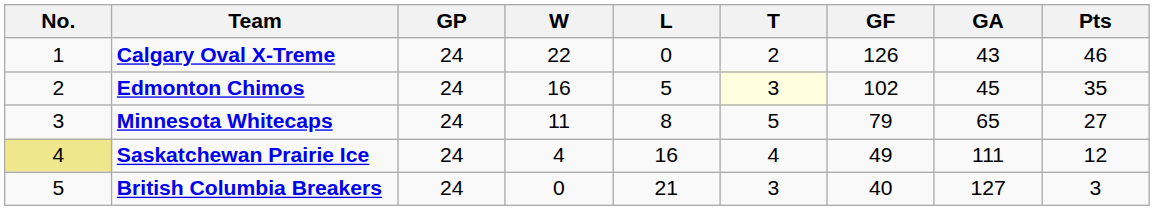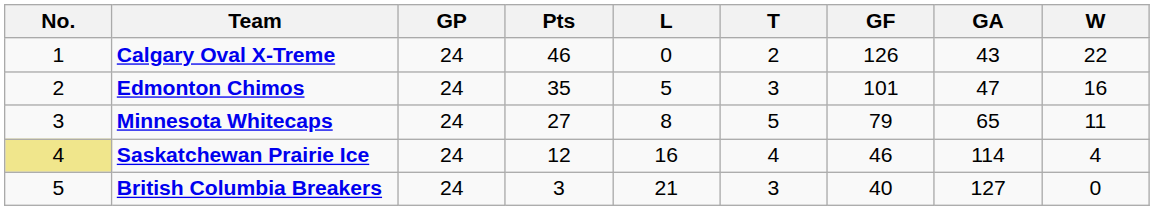columns swapped: W <-> Pts
Edmonton Chimos | T: lightyellow background -> no background
Edmonton Chimos | GF: 102 -> 101
Edmonton Chimos | GA: 45 -> 47
Saskatchewan Prairie Ice | GF: 49 -> 46
Saskatchewan Prairie Ice | GA: 111 -> 114
